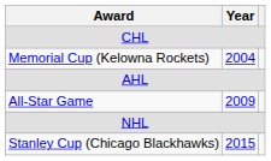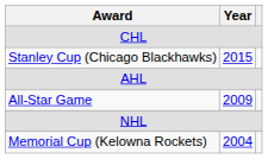rows swapped: Memorial Cup (Kelowna Rockets) <-> Stanley Cup (Chicago Blackhawks)
